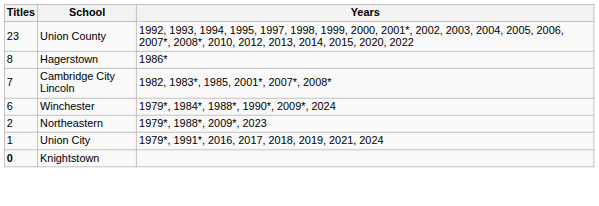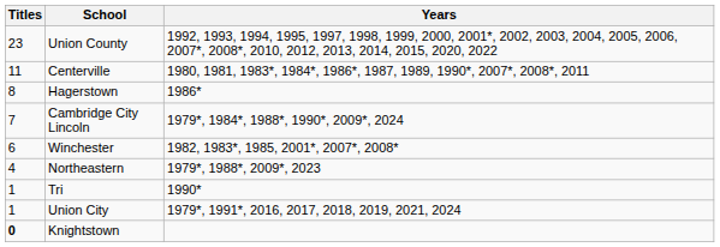+ row: 11 | Centerville | 1980, 1981, 1983*, 1984*, 1986*, 1987, 1989, 1990*, 2007*, 2008*, 2011
Cambridge City Lincoln | Years: 1982, 1983*, 1985, 2001*, 2007*, 2008* -> 1979*, 1984*, 1988*, 1990*, 2009*, 2024
Winchester | Years: 1979*, 1984*, 1988*, 1990*, 2009*, 2024 -> 1982, 1983*, 1985, 2001*, 2007*, 2008*
Northeastern | Titles: 2 -> 4
+ row: 1 | Tri | 1990*
